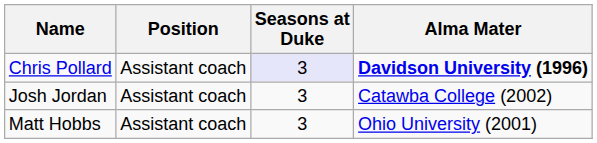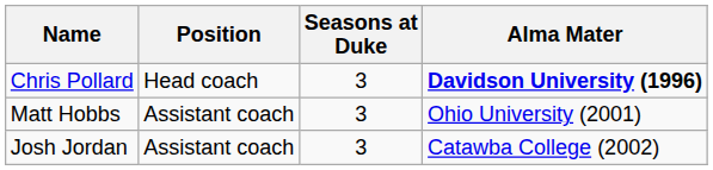Chris Pollard | Position: Assistant coach -> Head coach
Chris Pollard | Seasons at Duke: lavender background -> no background
rows swapped: Josh Jordan <-> Matt Hobbs
